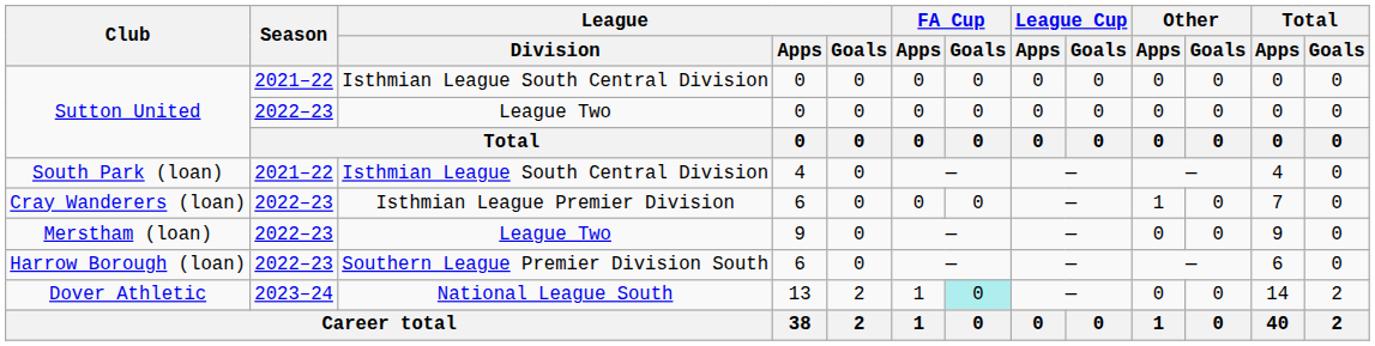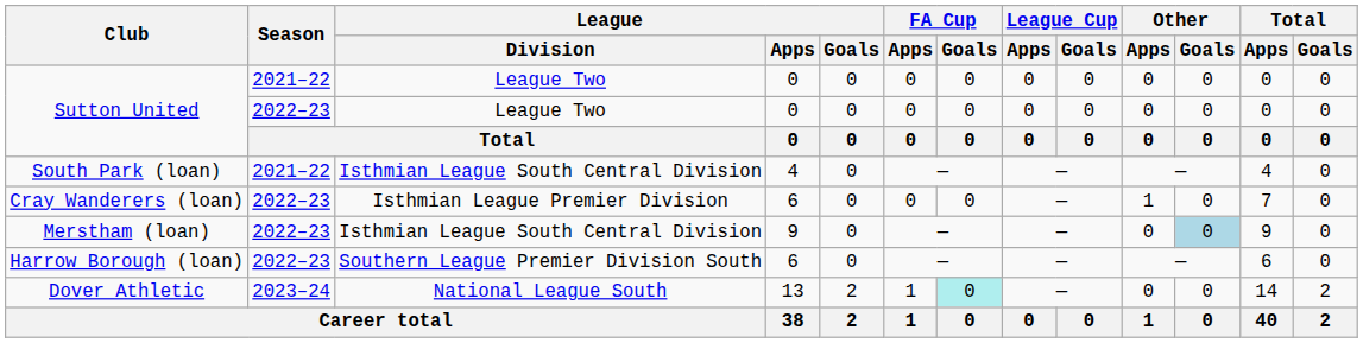Sutton United / 2021–22 | League / Division: Isthmian League South Central Division -> League Two
Merstham (loan) | League / Division: League Two -> Isthmian League South Central Division
Merstham (loan) | Other / Goals: no background -> lightblue background
